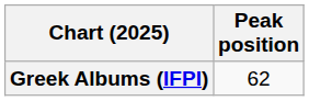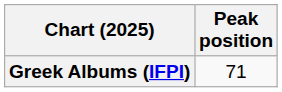Greek Albums (IFPI) | Peak position: 62 -> 71
